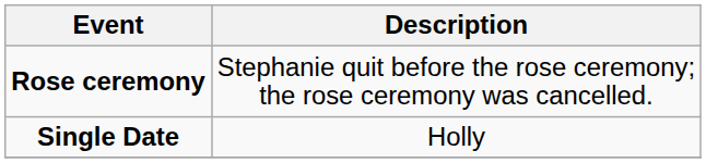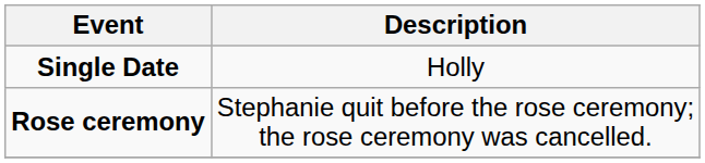rows swapped: Single Date <-> Rose ceremony
